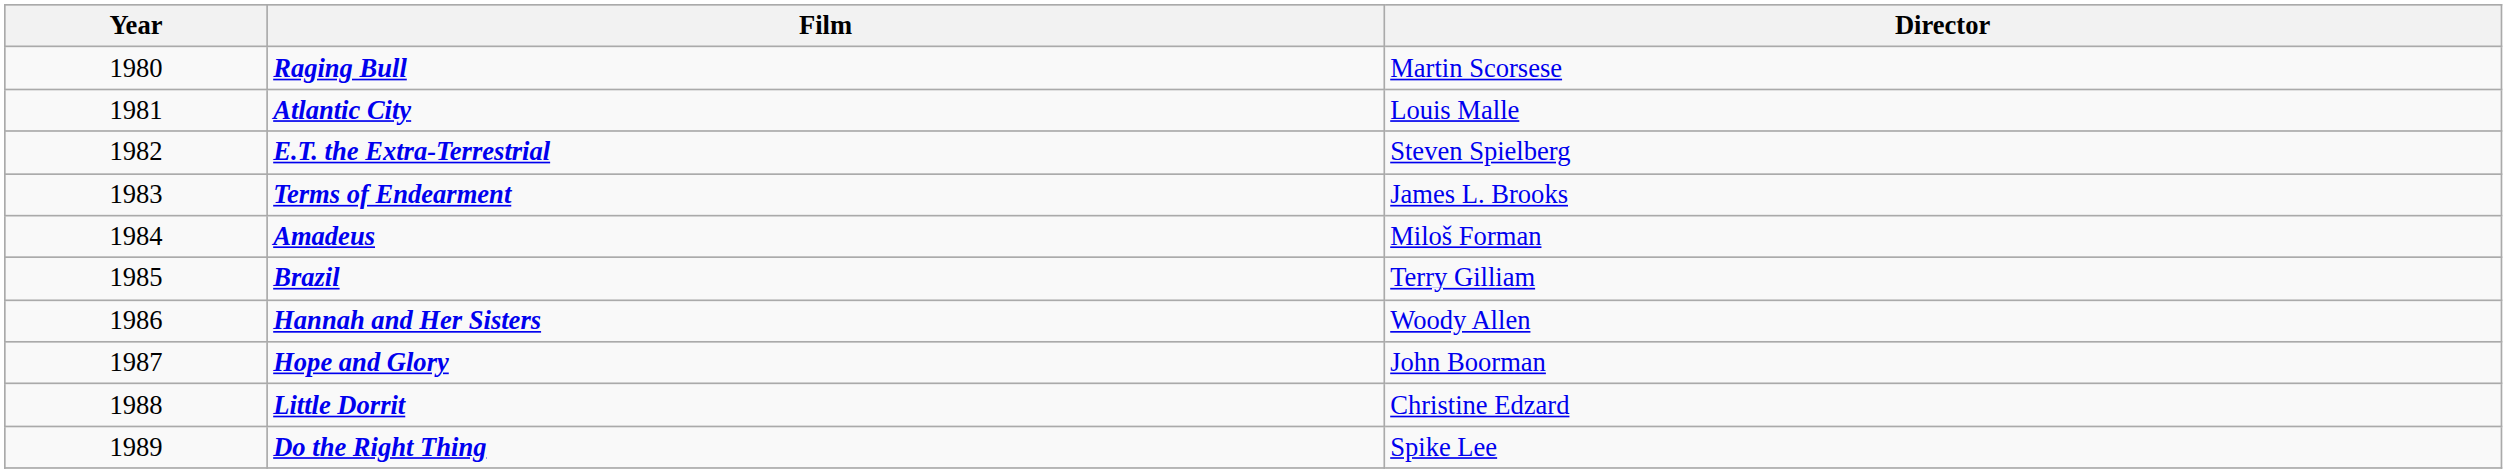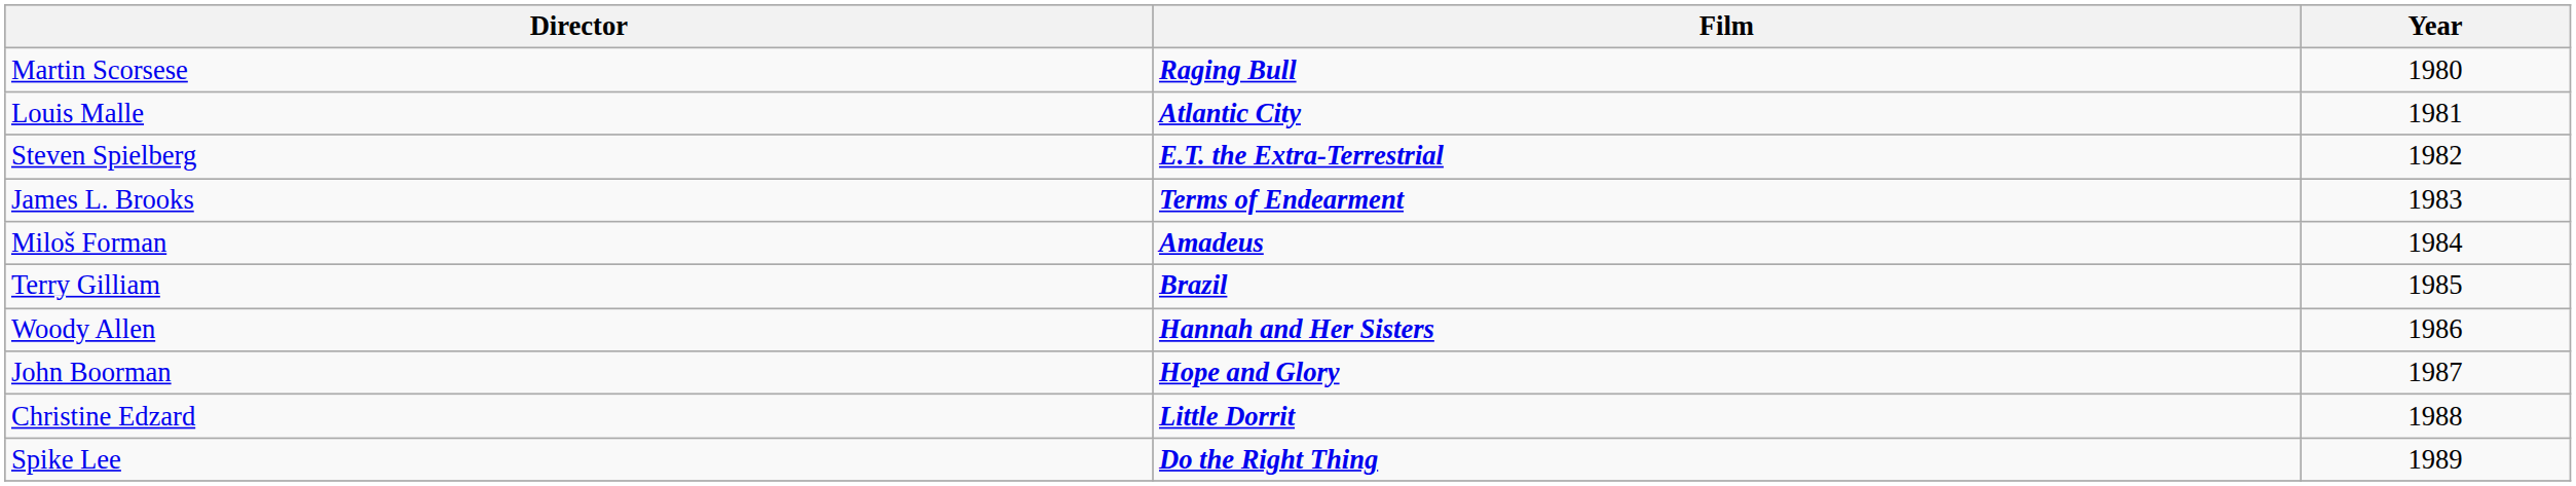columns swapped: Year <-> Director
